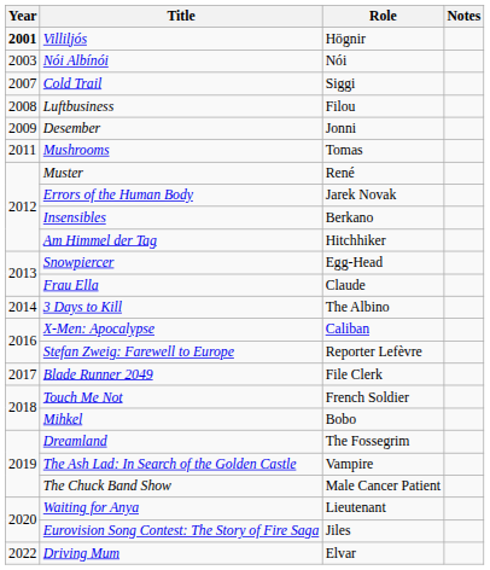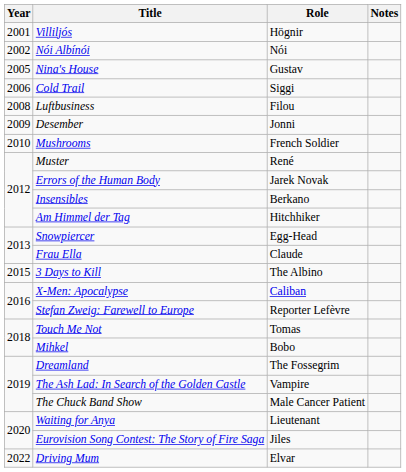Villiljós | Year: bold -> normal
Nói Albínói | Year: 2003 -> 2002
+ row: 2005 | Nina's House | Gustav
Cold Trail | Year: 2007 -> 2006
Mushrooms | Year: 2011 -> 2010
Mushrooms | Role: Tomas -> French Soldier
3 Days to Kill | Year: 2014 -> 2015
- row: 2017 | Blade Runner 2049 | File Clerk
Touch Me Not | Role: French Soldier -> Tomas
